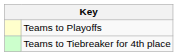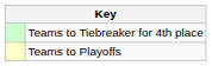rows swapped: Teams to Playoffs <-> Teams to Tiebreaker for 4th place
